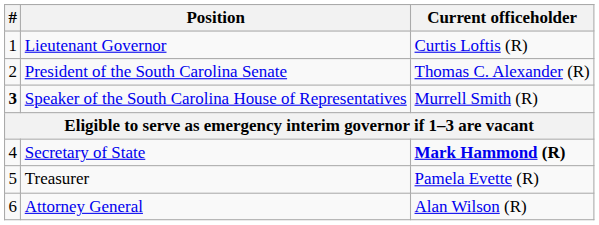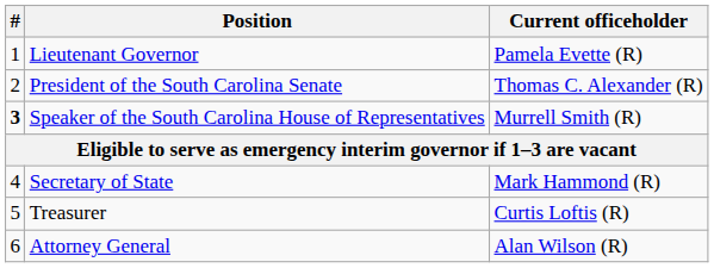Lieutenant Governor | Current officeholder: Curtis Loftis (R) -> Pamela Evette (R)
Secretary of State | Current officeholder: bold -> normal
Treasurer | Current officeholder: Pamela Evette (R) -> Curtis Loftis (R)
